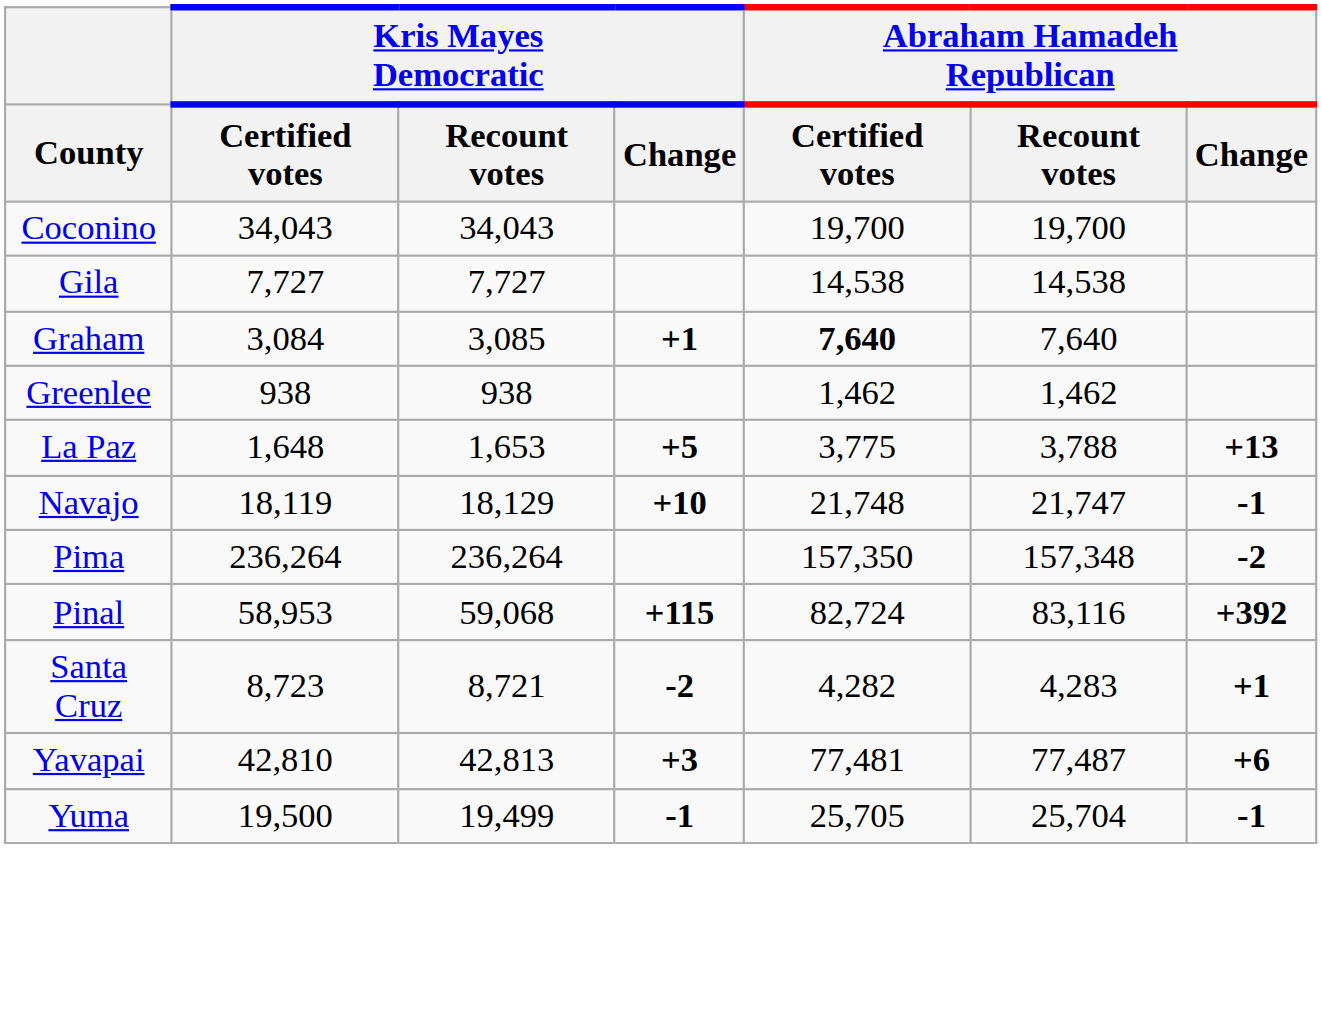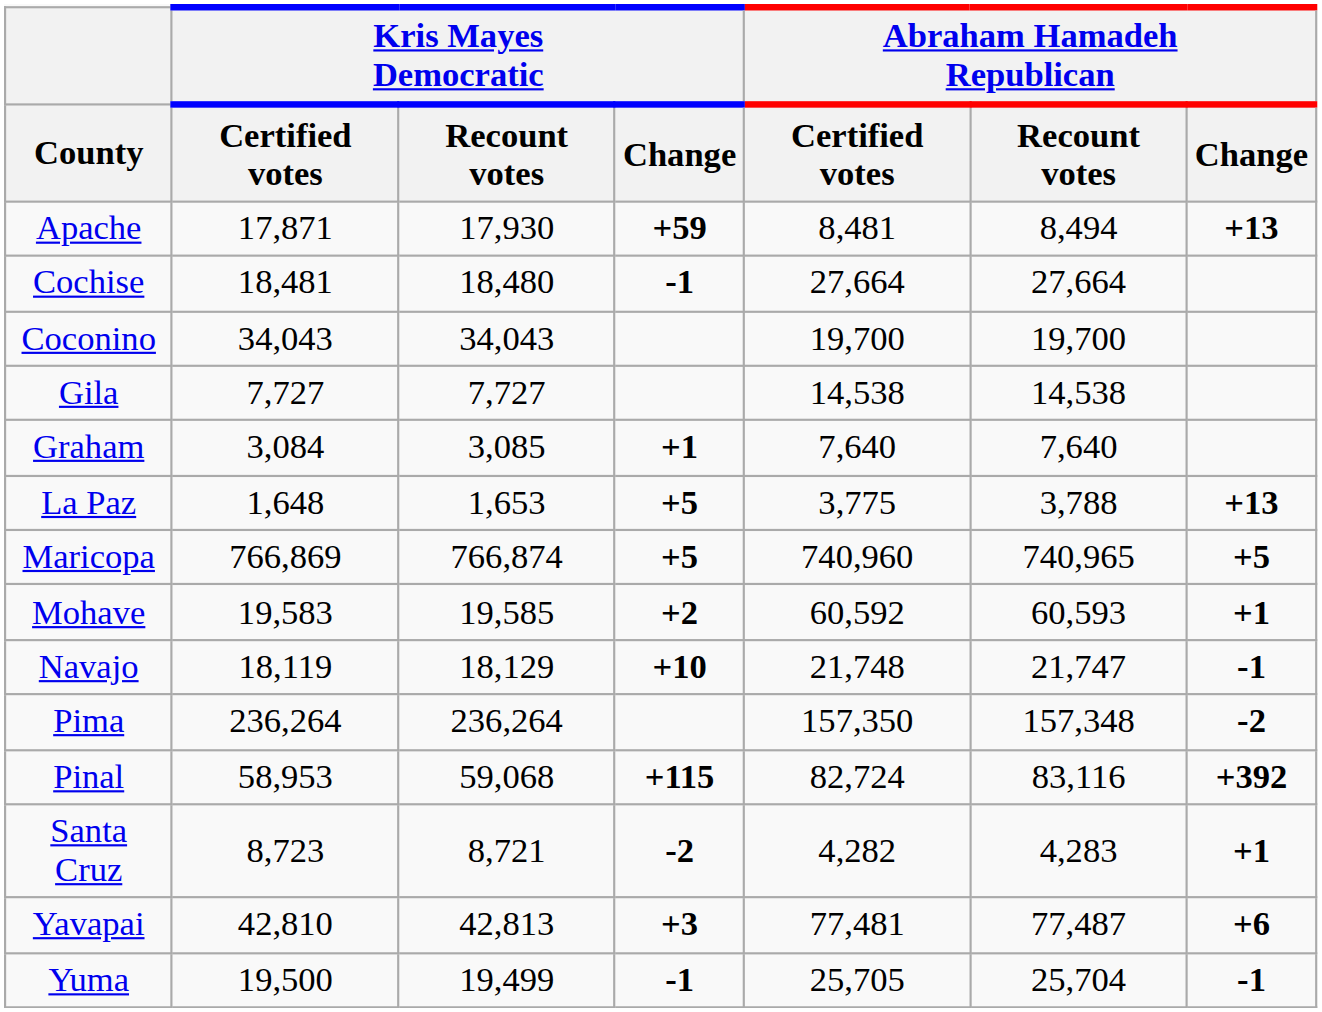+ row: Apache | 17,871 | 17,930 | +59 | 8,481 | 8,494 | +13
+ row: Cochise | 18,481 | 18,480 | -1 | 27,664 | 27,664
Graham | Abraham Hamadeh Republican / Certified votes: bold -> normal
- row: Greenlee | 938 | 938 | 1,462 | 1,462
+ row: Maricopa | 766,869 | 766,874 | +5 | 740,960 | 740,965 | +5
+ row: Mohave | 19,583 | 19,585 | +2 | 60,592 | 60,593 | +1
